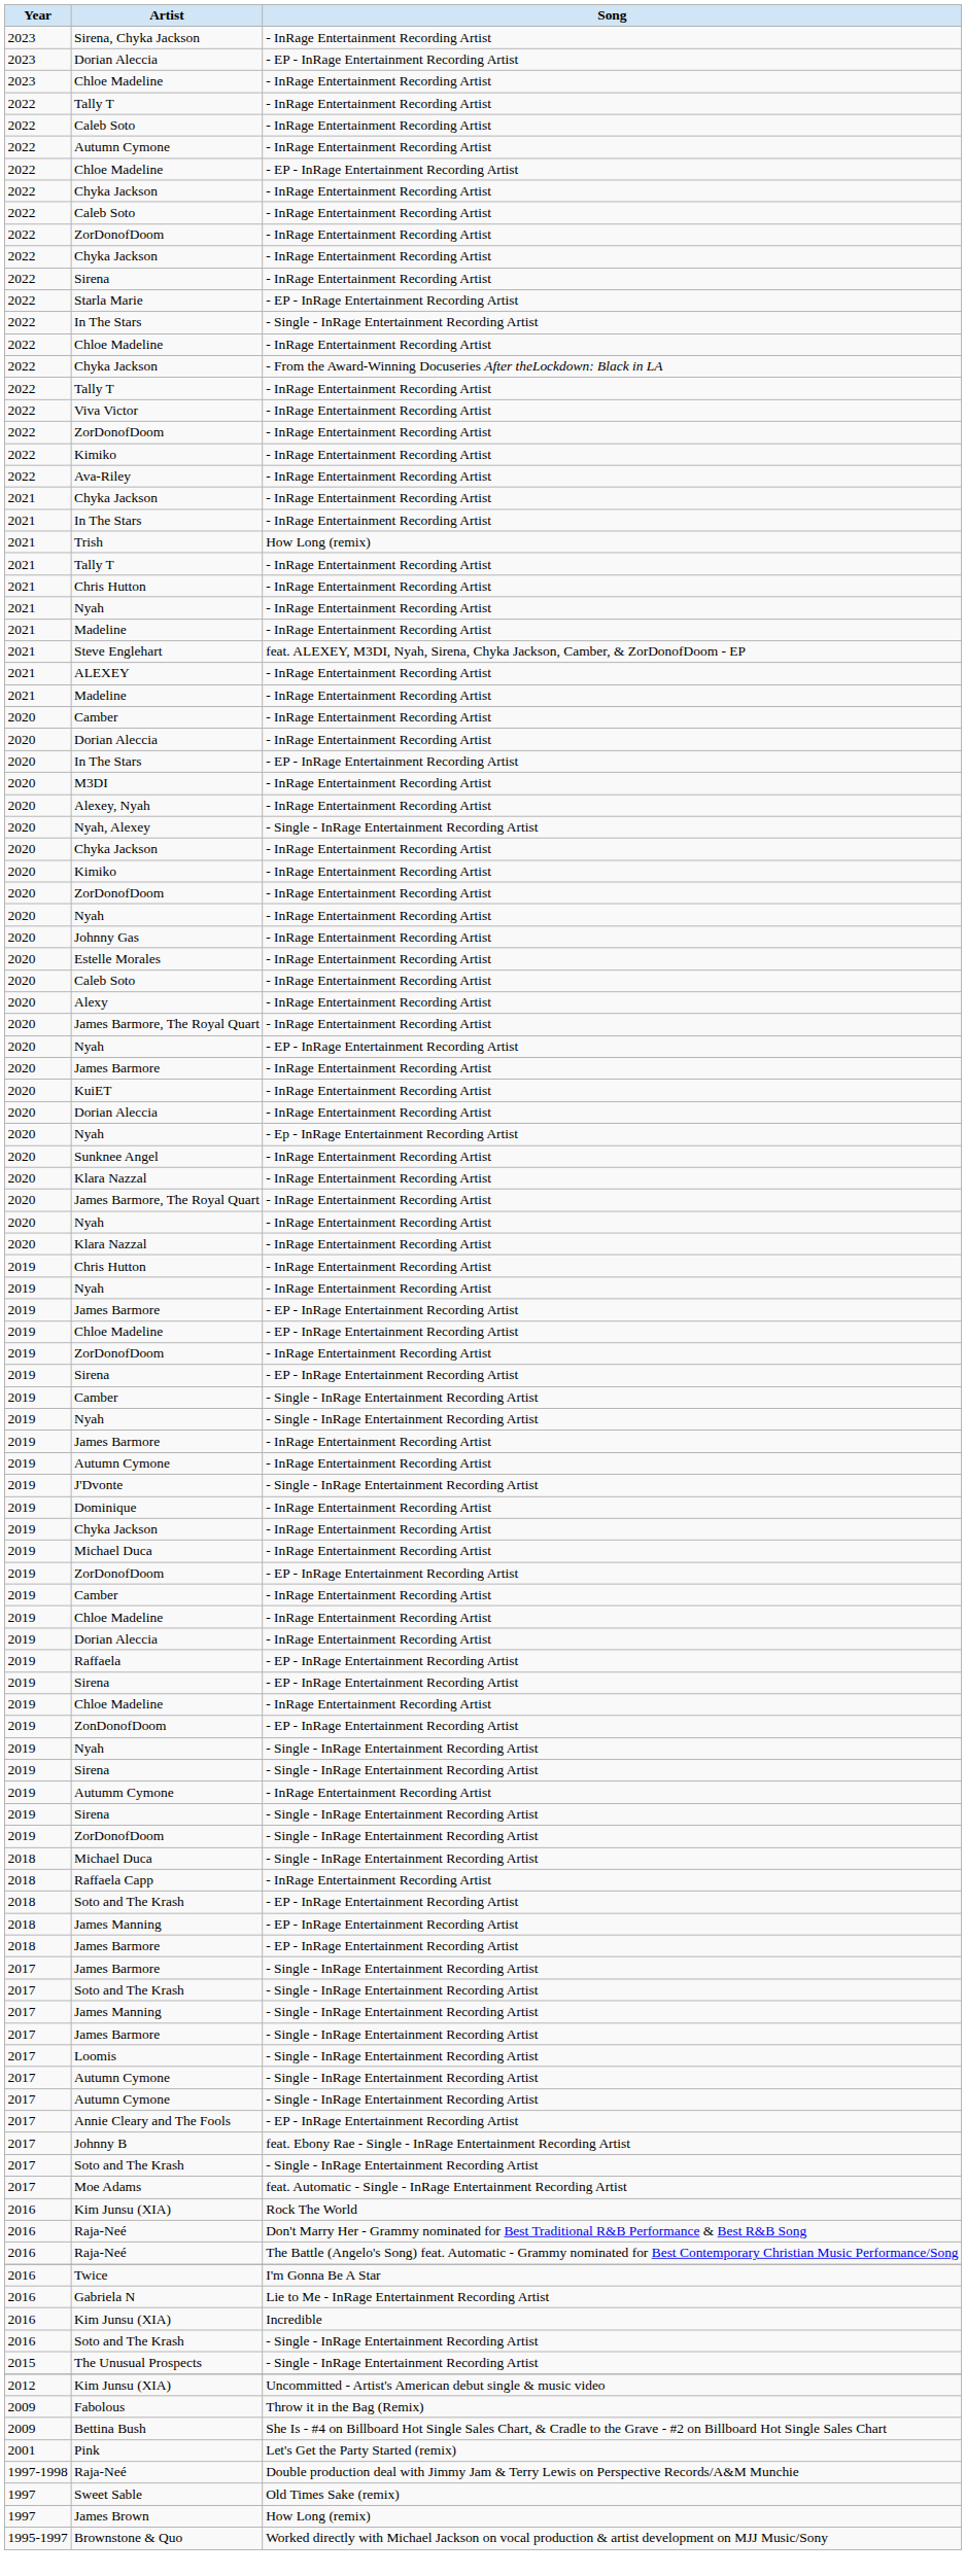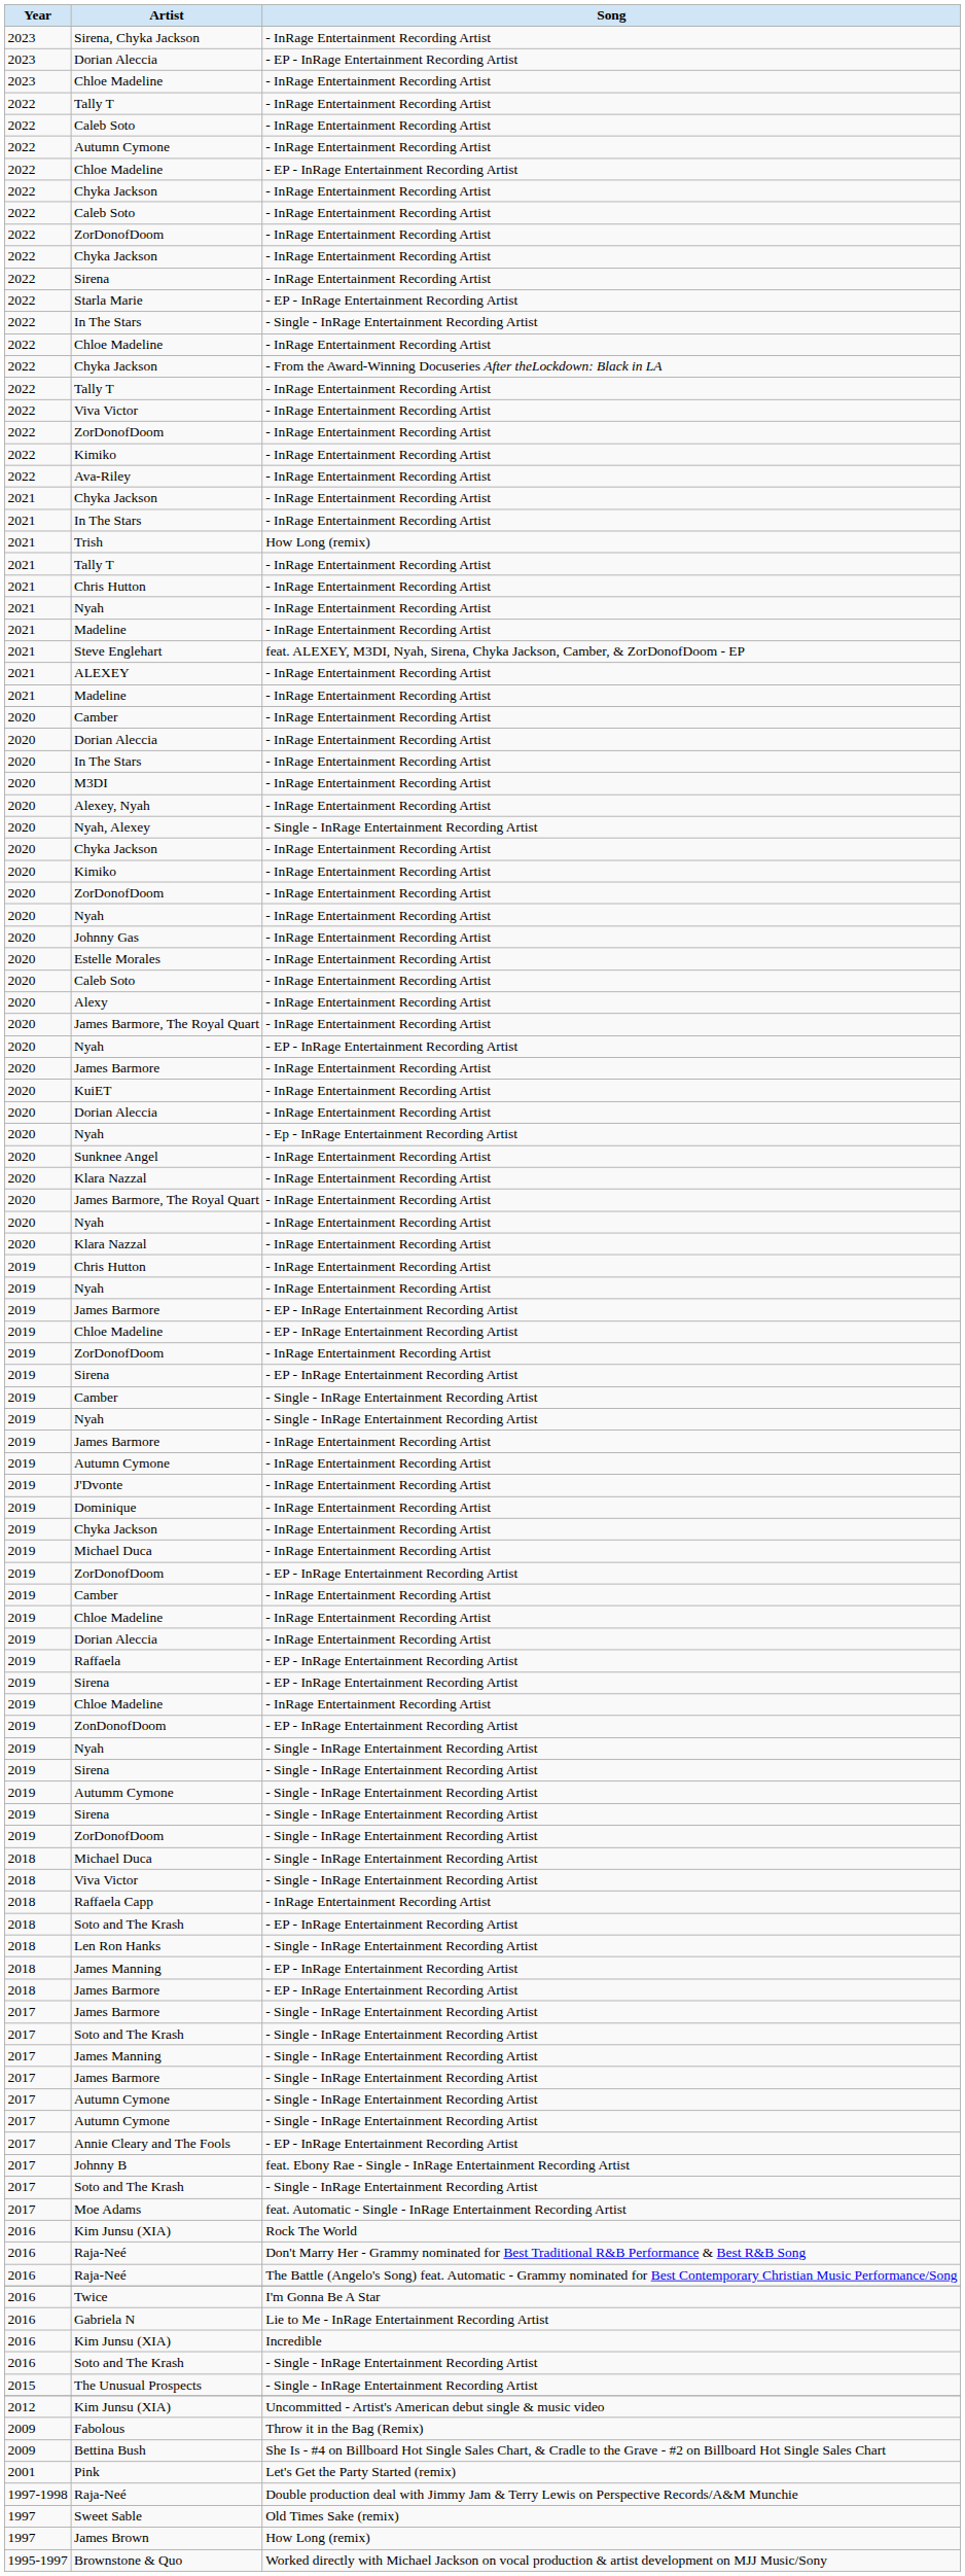2020 / In The Stars | Song: - EP - InRage Entertainment Recording Artist -> - InRage Entertainment Recording Artist
J'Dvonte | Song: - Single - InRage Entertainment Recording Artist -> - InRage Entertainment Recording Artist
Autumm Cymone | Song: - InRage Entertainment Recording Artist -> - Single - InRage Entertainment Recording Artist
+ row: 2018 | Viva Victor | - Single - InRage Entertainment Recording Artist
+ row: 2018 | Len Ron Hanks | - Single - InRage Entertainment Recording Artist
- row: 2017 | Loomis | - Single - InRage Entertainment Recording Artist
